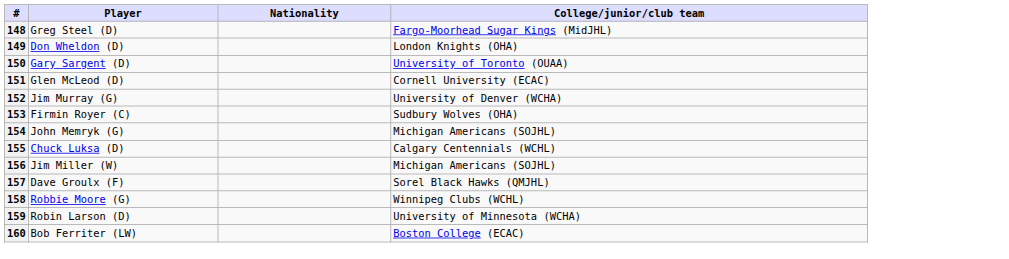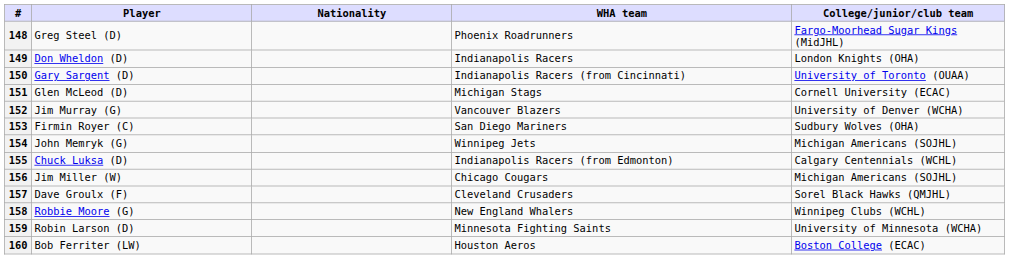+ column: WHA team | Phoenix Roadrunners | Indianapolis Racers | Indianapolis Racers (from Cincinnati) | Michigan Stags | Vancouver Blazers | San Diego Mariners | Winnipeg Jets | Indianapolis Racers (from Edmonton) | Chicago Cougars | Cleveland Crusaders | New England Whalers | Minnesota Fighting Saints | Houston Aeros
